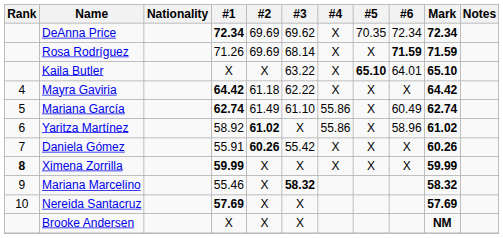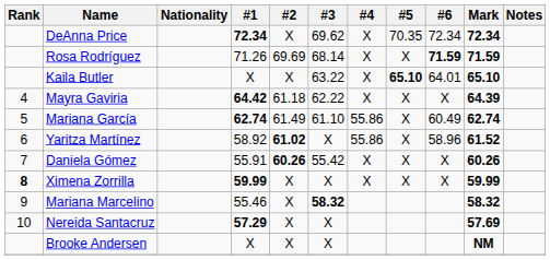DeAnna Price | #2: 69.69 -> X
Mayra Gaviria | Mark: 64.42 -> 64.39
Yaritza Martínez | Mark: 61.02 -> 61.52
Nereida Santacruz | #1: 57.69 -> 57.29
